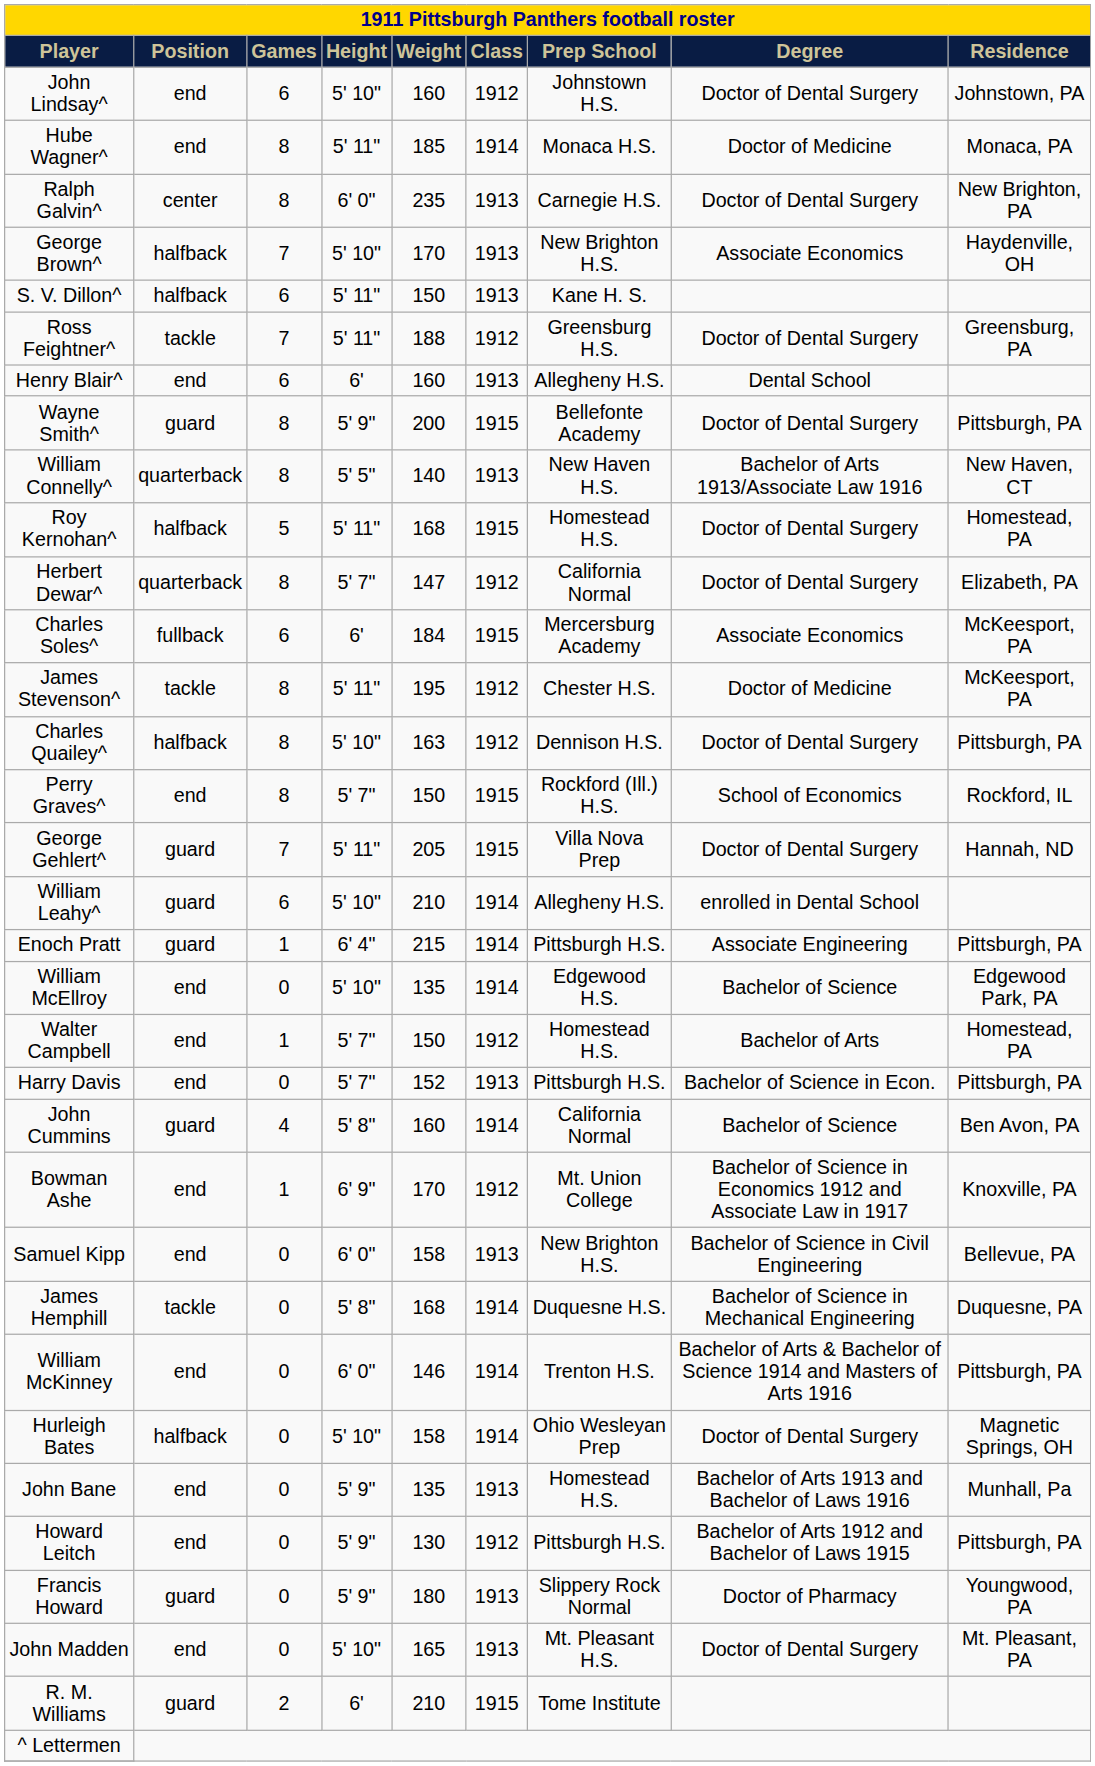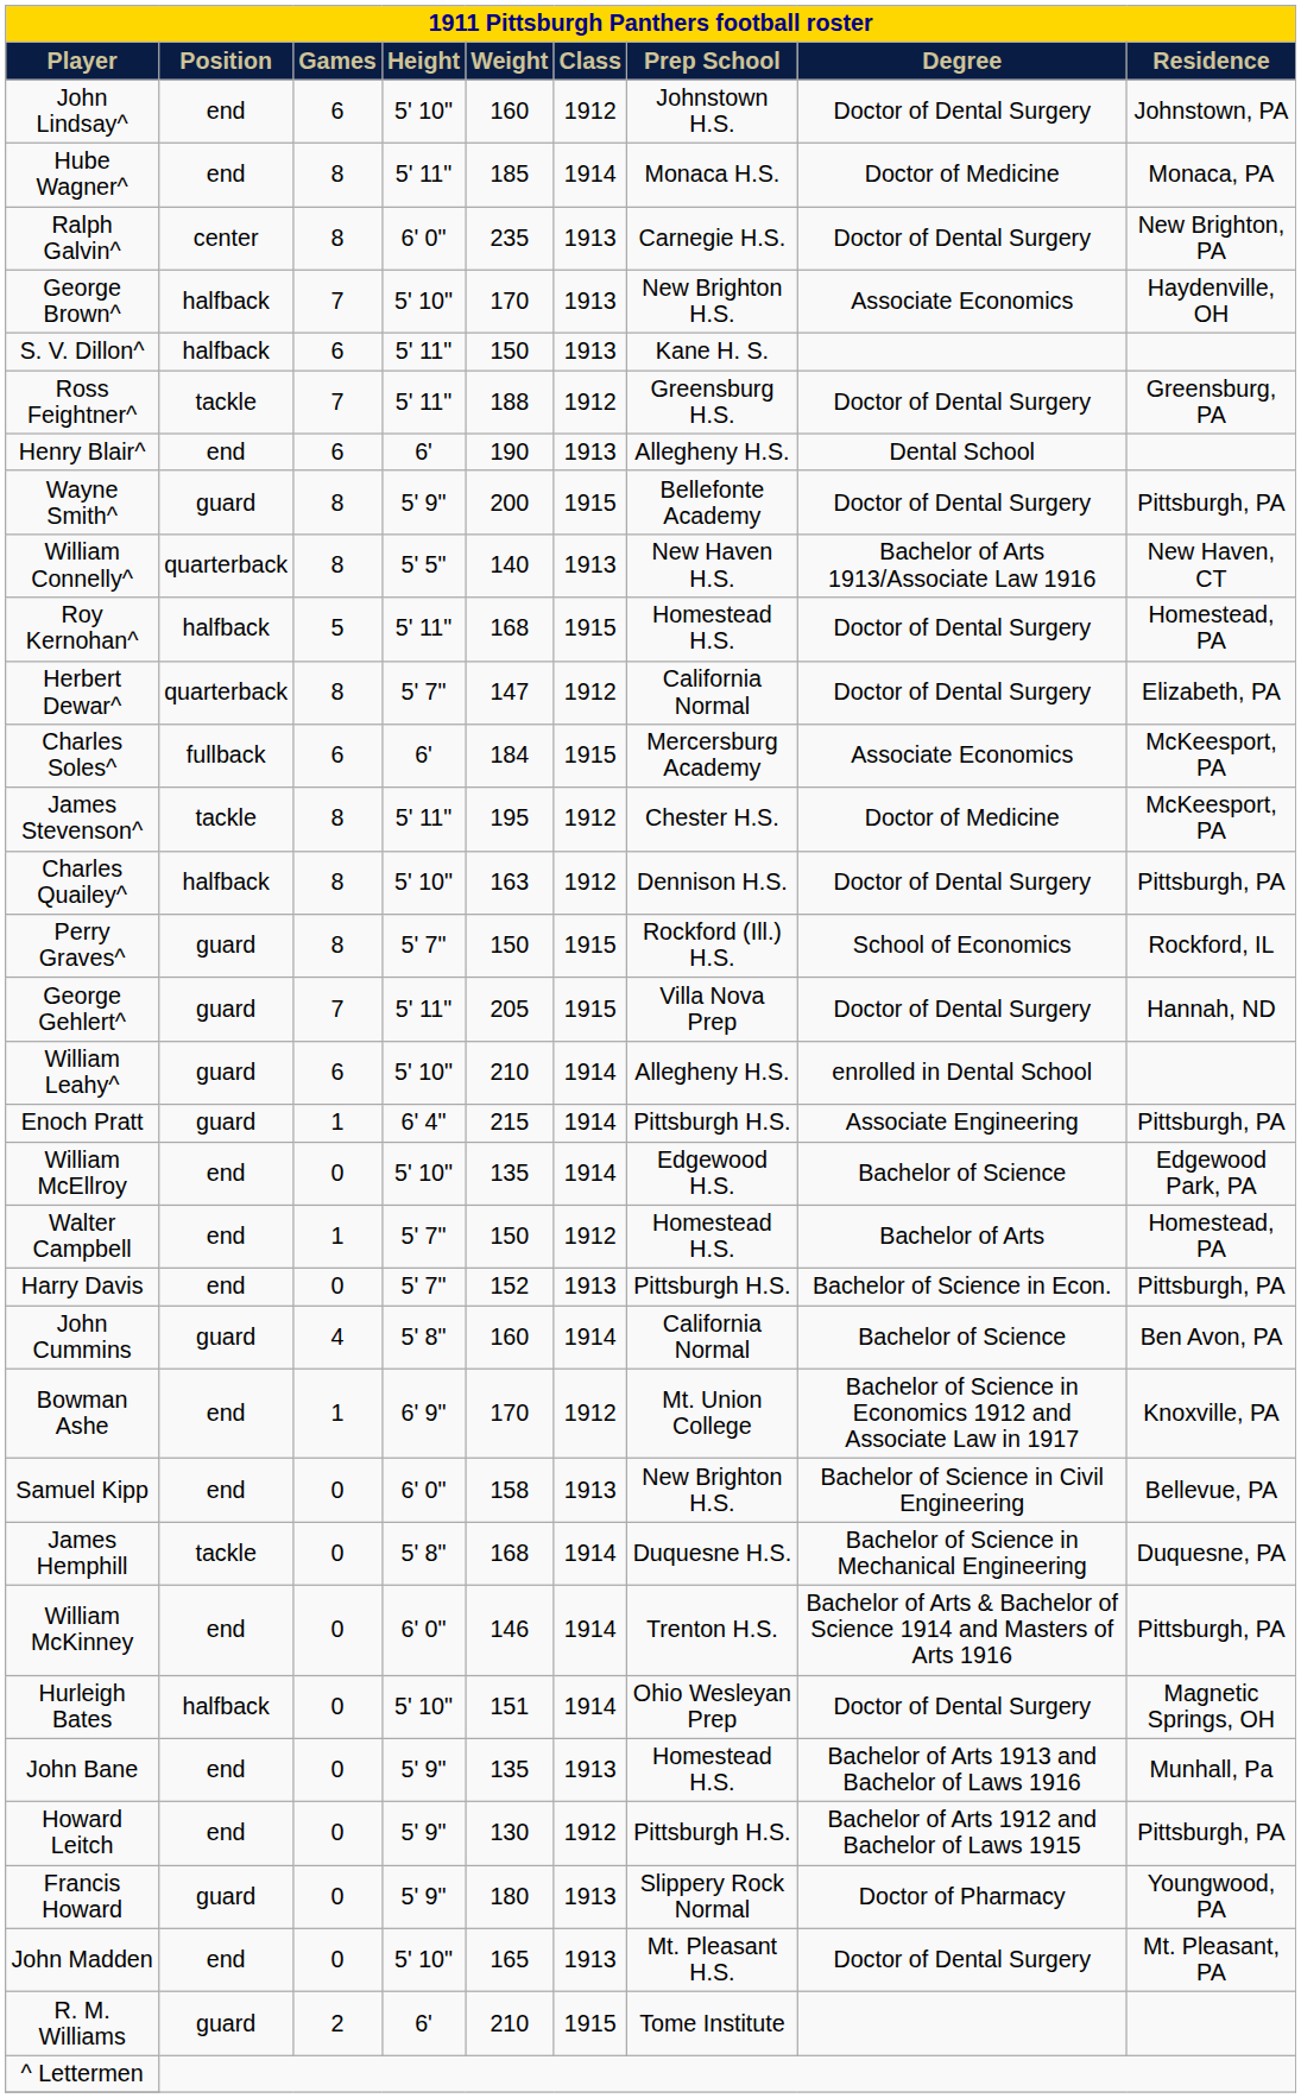Henry Blair^ | Weight: 160 -> 190
Perry Graves^ | Position: end -> guard
Hurleigh Bates | Weight: 158 -> 151
